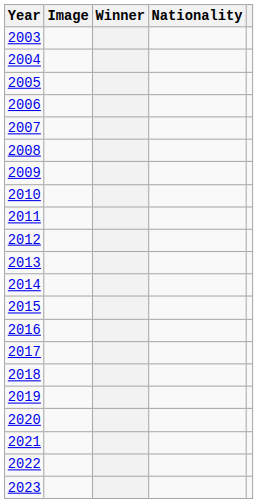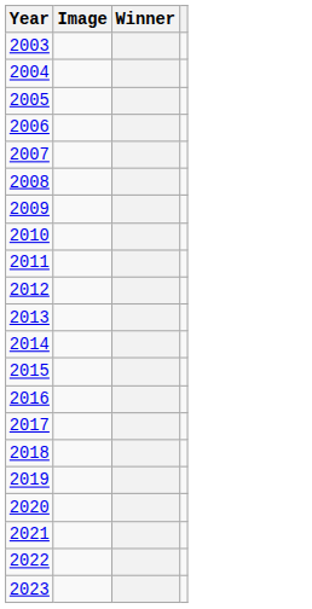- column: Nationality
